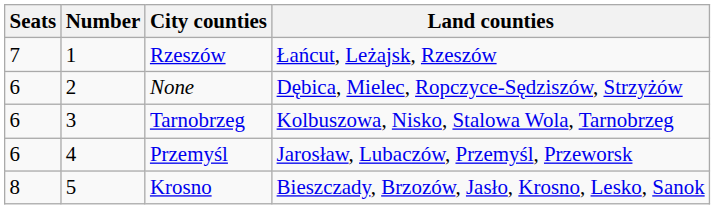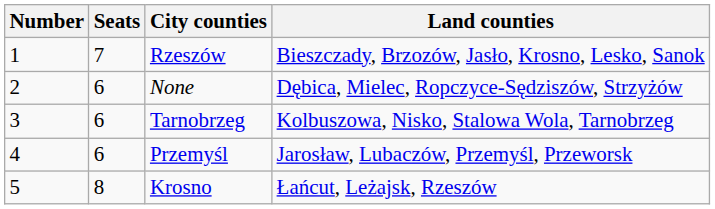columns swapped: Number <-> Seats
Rzeszów | Land counties: Łańcut, Leżajsk, Rzeszów -> Bieszczady, Brzozów, Jasło, Krosno, Lesko, Sanok
Krosno | Land counties: Bieszczady, Brzozów, Jasło, Krosno, Lesko, Sanok -> Łańcut, Leżajsk, Rzeszów
